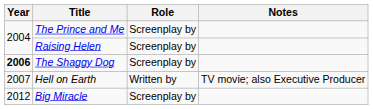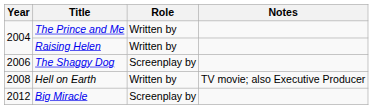The Prince and Me | Role: Screenplay by -> Written by
Raising Helen | Role: Screenplay by -> Written by
The Shaggy Dog | Year: bold -> normal
Hell on Earth | Year: 2007 -> 2008
